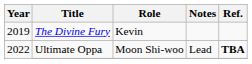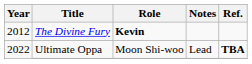The Divine Fury | Year: 2019 -> 2012
The Divine Fury | Role: normal -> bold
